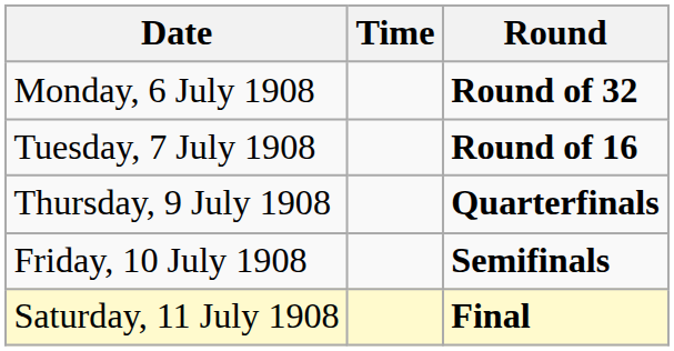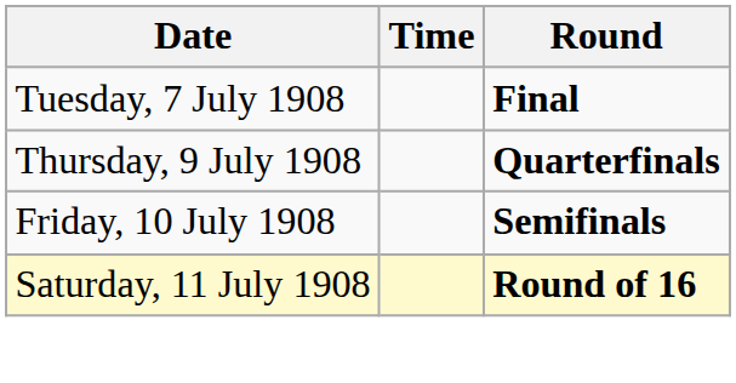- row: Monday, 6 July 1908 | Round of 32
Tuesday, 7 July 1908 | Round: Round of 16 -> Final
Saturday, 11 July 1908 | Round: Final -> Round of 16
